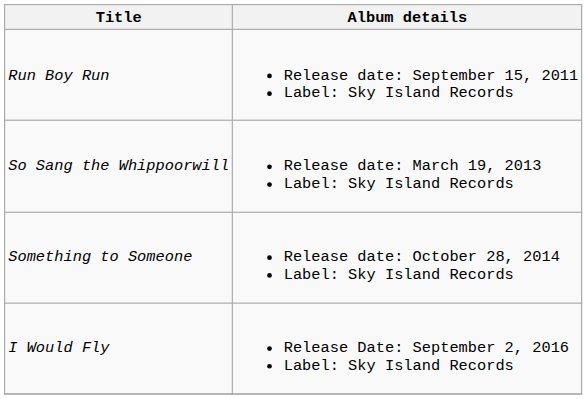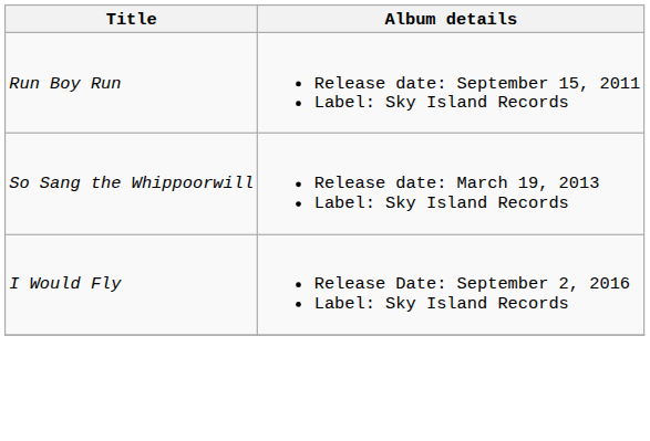- row: Something to Someone | Release date: October 28, 2014 Label: Sky Island Records
